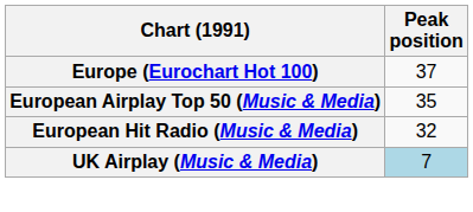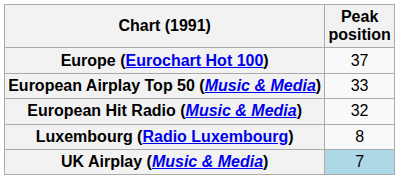European Airplay Top 50 (Music & Media) | Peak position: 35 -> 33
+ row: Luxembourg (Radio Luxembourg) | 8
